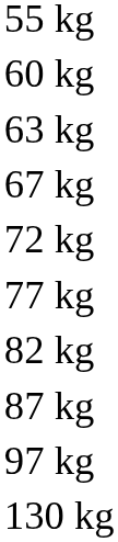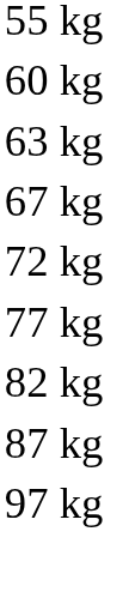- row: 130 kg
